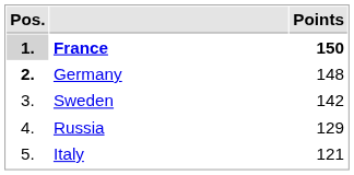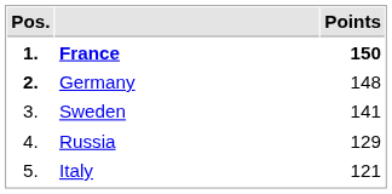France | Pos.: lightgrey background -> no background
Sweden | Points: 142 -> 141
